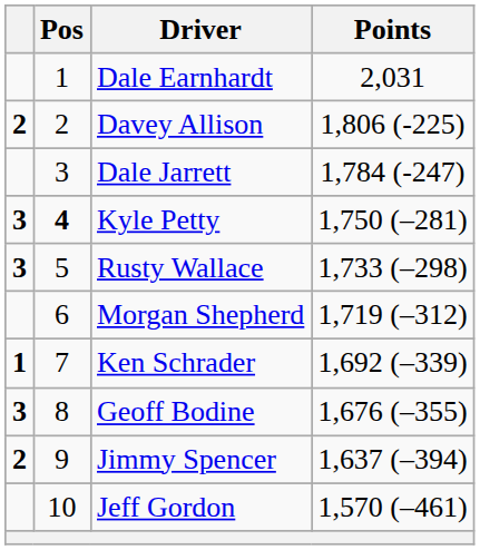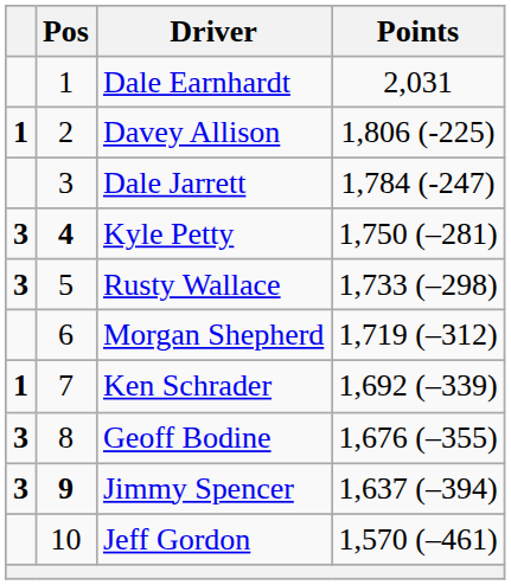Davey Allison | column 1: 2 -> 1
Jimmy Spencer | column 1: 2 -> 3
Jimmy Spencer | Pos: normal -> bold
